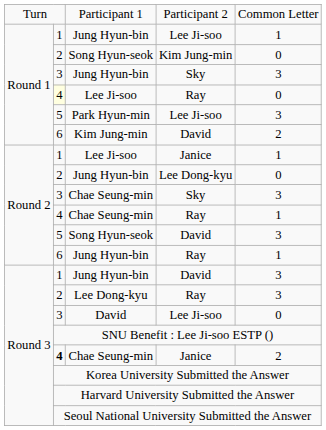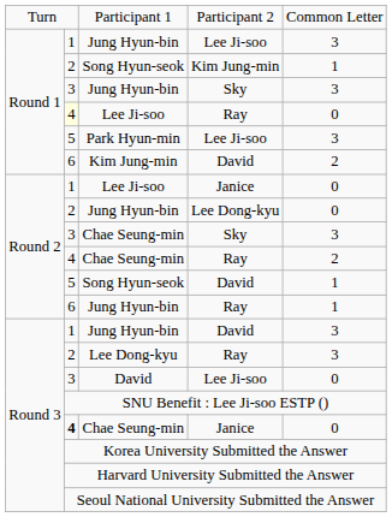Jung Hyun-bin / Lee Ji-soo | column 5: 1 -> 3
Song Hyun-seok / Kim Jung-min | column 5: 0 -> 1
Lee Ji-soo / Janice | column 5: 1 -> 0
Chae Seung-min / Ray | column 5: 1 -> 2
Song Hyun-seok / David | column 5: 3 -> 1
Chae Seung-min / Janice | column 5: 2 -> 0
